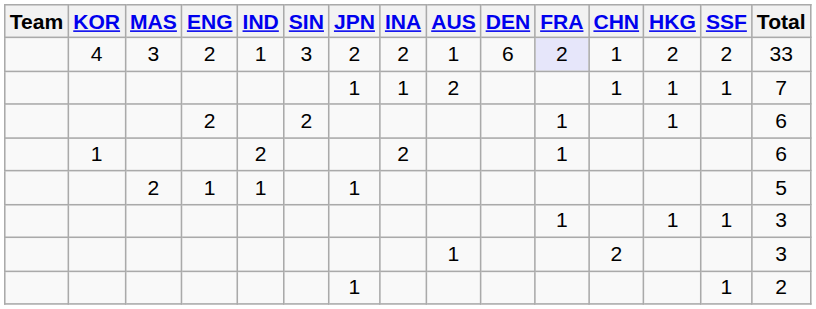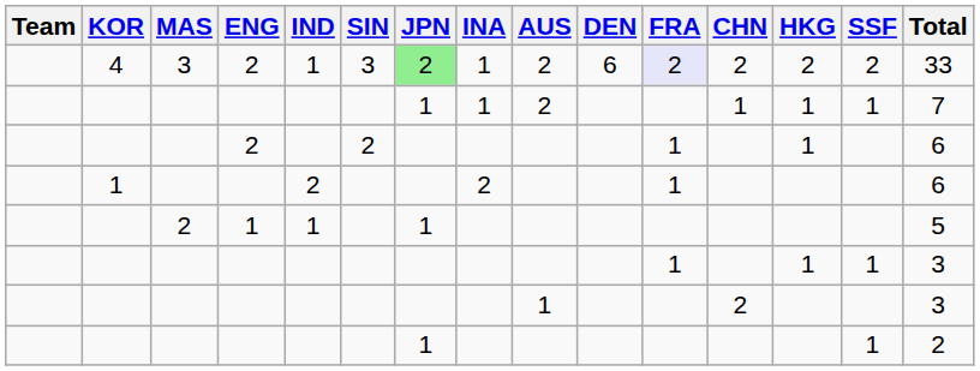4 | JPN: no background -> lightgreen background
4 | INA: 2 -> 1
4 | AUS: 1 -> 2
4 | CHN: 1 -> 2
